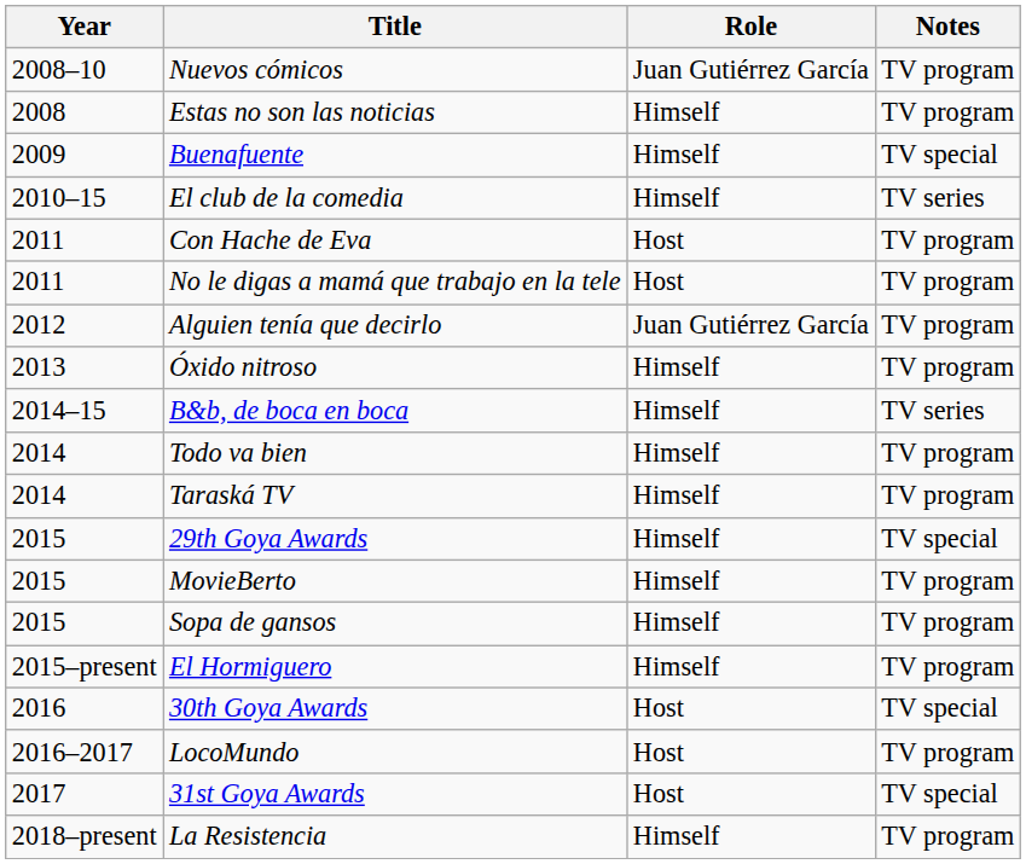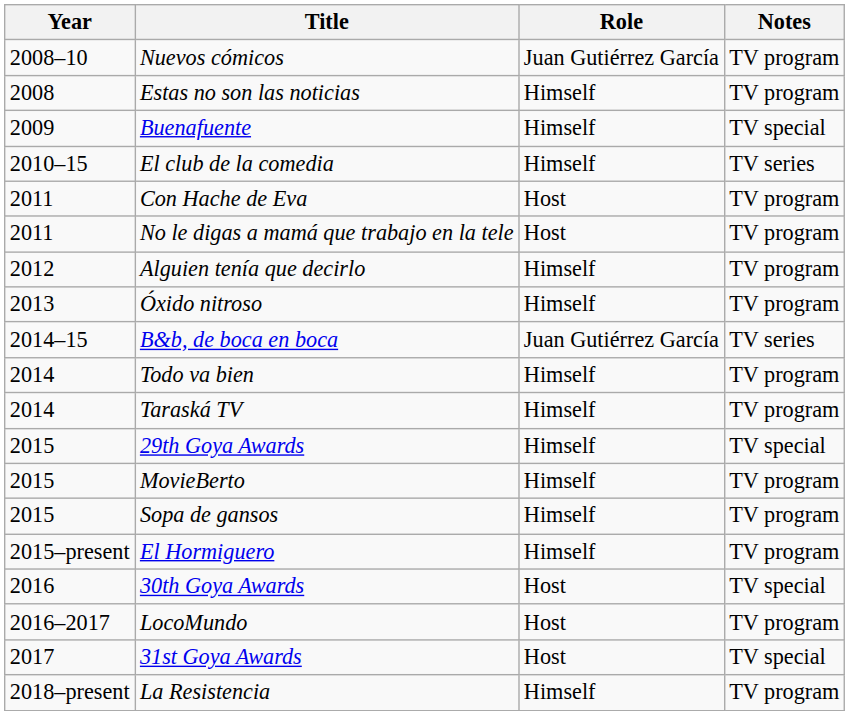Alguien tenía que decirlo | Role: Juan Gutiérrez García -> Himself
B&b, de boca en boca | Role: Himself -> Juan Gutiérrez García
